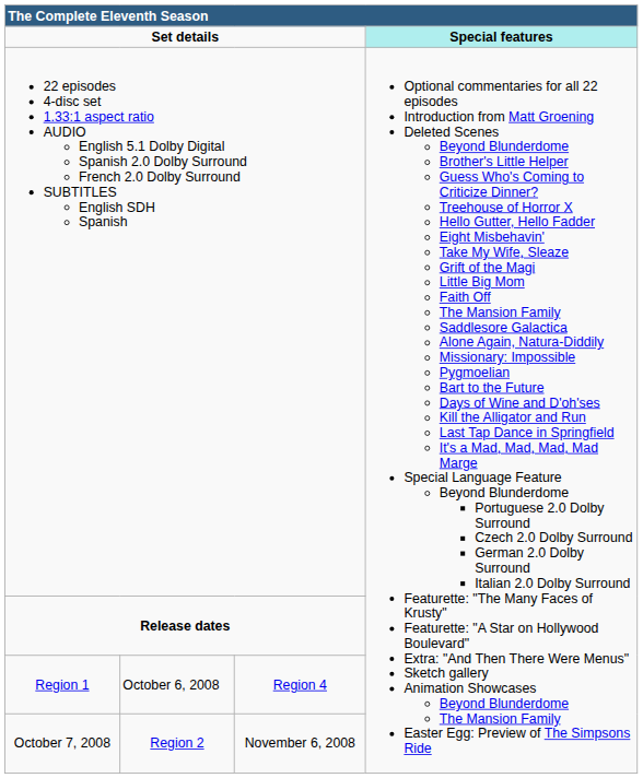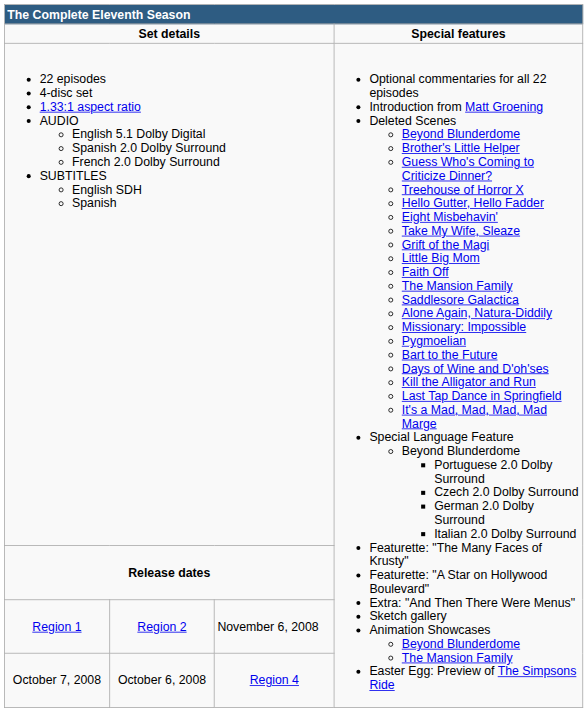Set details | column 4: paleturquoise background -> no background
Region 1 | column 2: October 6, 2008 -> Region 2
Region 1 | column 3: Region 4 -> November 6, 2008
October 7, 2008 | column 2: Region 2 -> October 6, 2008
October 7, 2008 | column 3: November 6, 2008 -> Region 4
